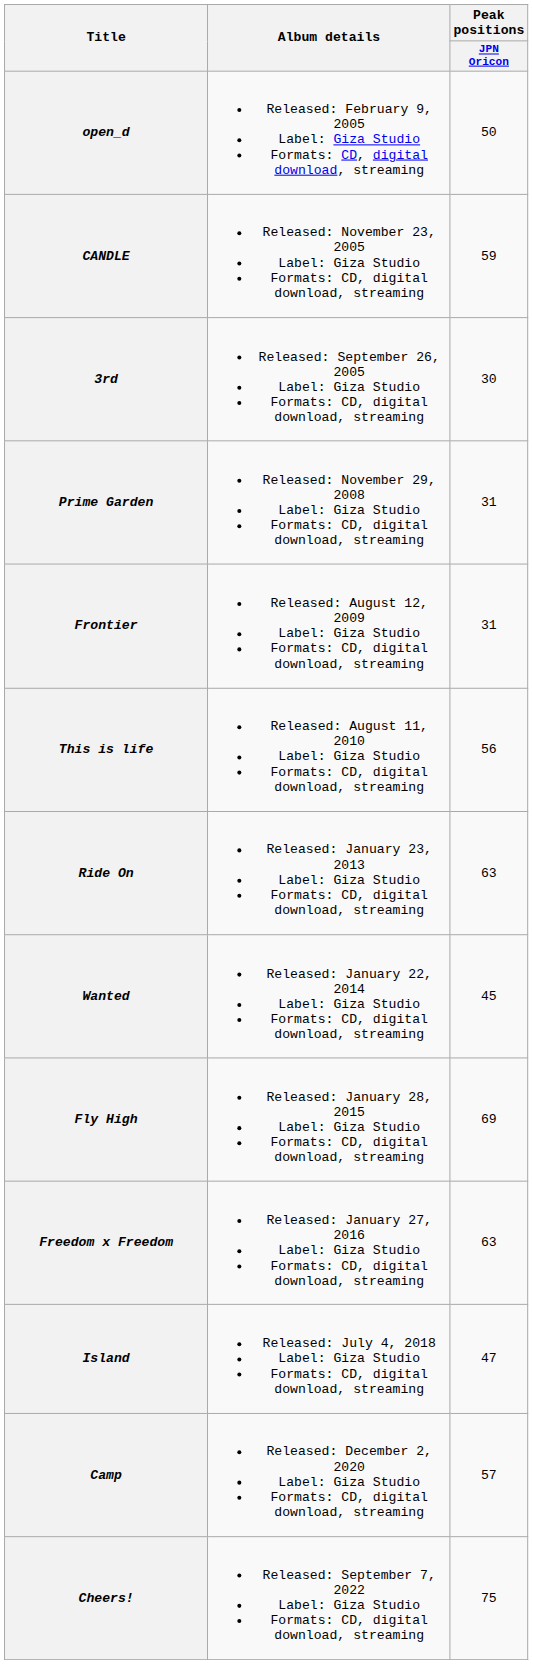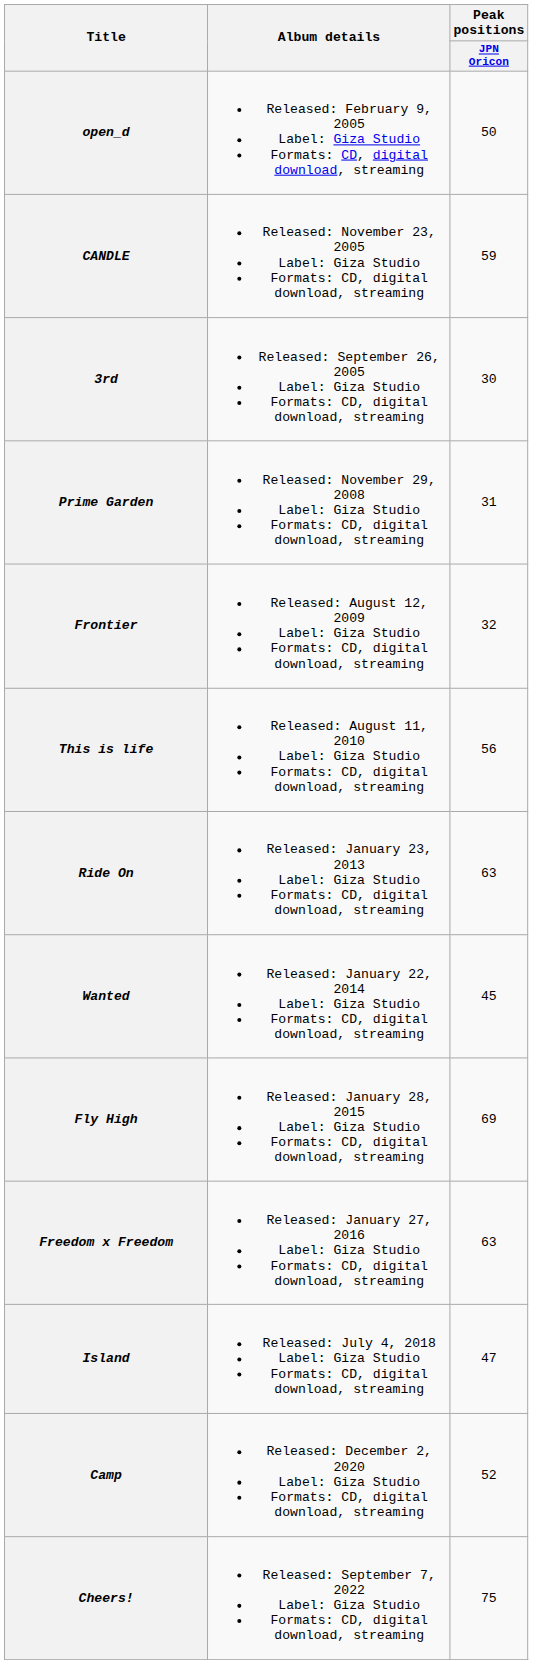Frontier | Peak positions / JPN Oricon: 31 -> 32
Camp | Peak positions / JPN Oricon: 57 -> 52
